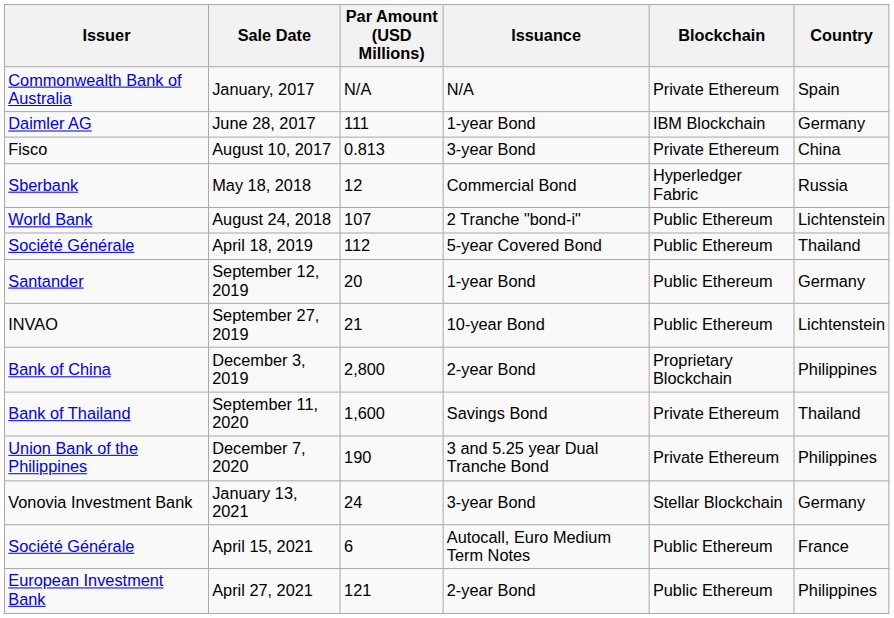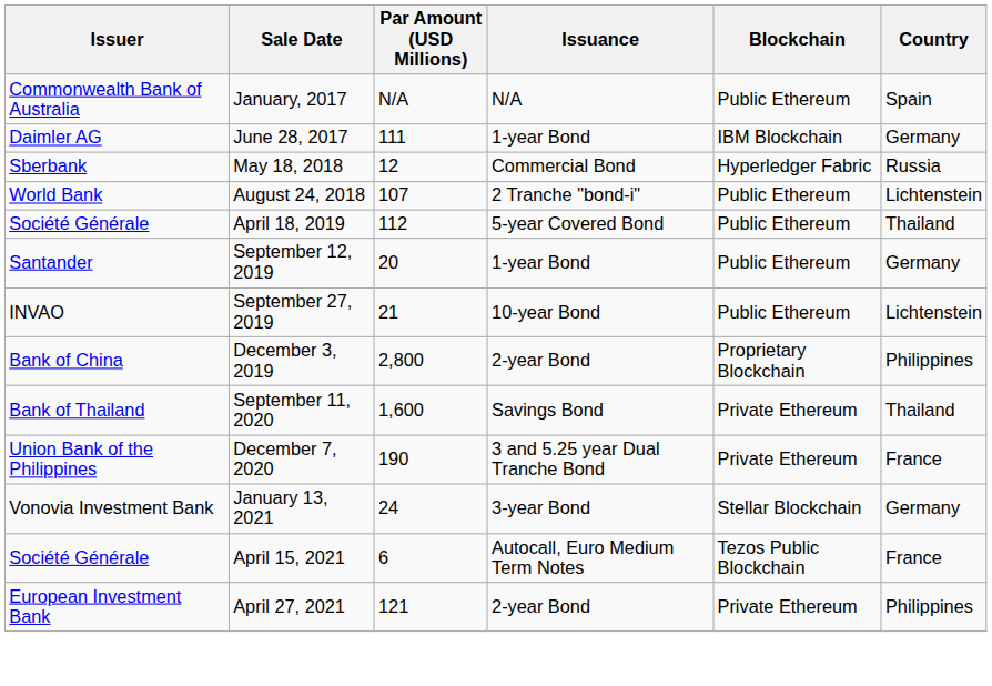January, 2017 | Blockchain: Private Ethereum -> Public Ethereum
- row: Fisco | August 10, 2017 | 0.813 | 3-year Bond | Private Ethereum | China
December 7, 2020 | Country: Philippines -> France
April 15, 2021 | Blockchain: Public Ethereum -> Tezos Public Blockchain
April 27, 2021 | Blockchain: Public Ethereum -> Private Ethereum
